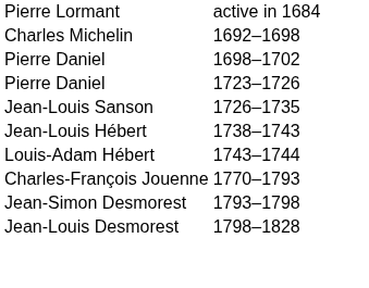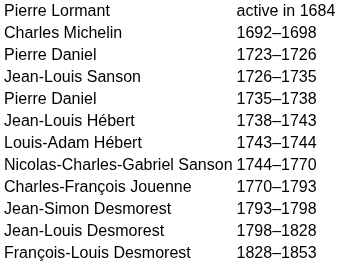- row: Pierre Daniel | 1698–1702
+ row: Pierre Daniel | 1735–1738
+ row: Nicolas-Charles-Gabriel Sanson | 1744–1770
+ row: François-Louis Desmorest | 1828–1853
